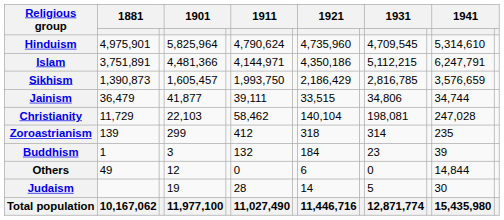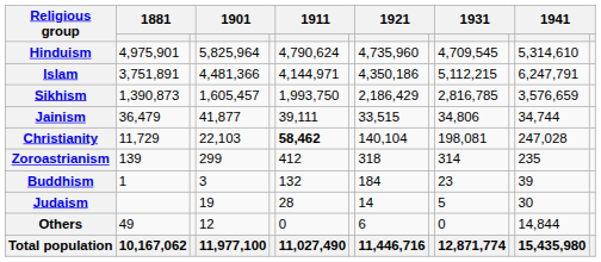Christianity | column 6: normal -> bold
rows swapped: Judaism <-> Others
